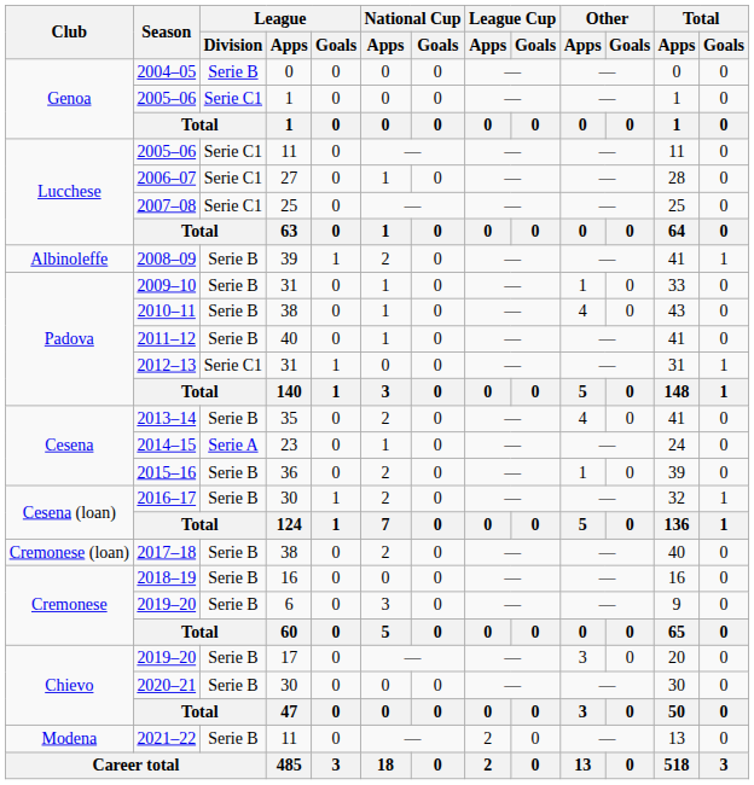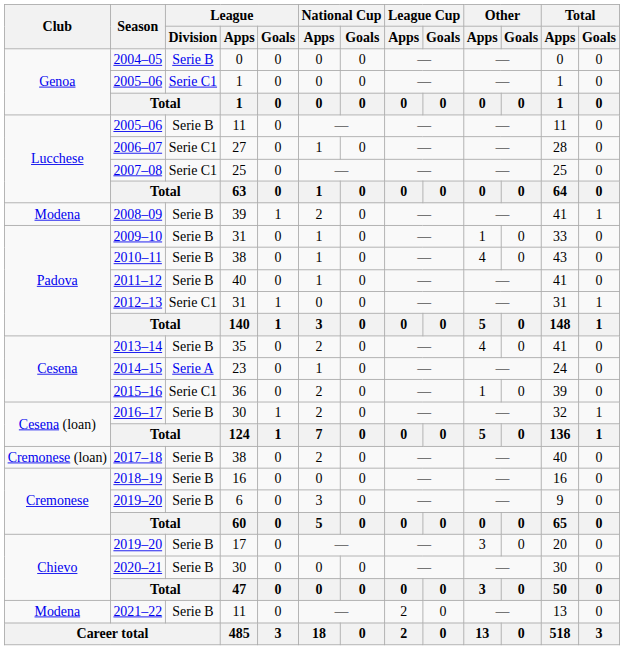2005–06 / 11 | League / Division: Serie C1 -> Serie B
2008–09 | Club: Albinoleffe -> Modena
2015–16 | League / Division: Serie B -> Serie C1
